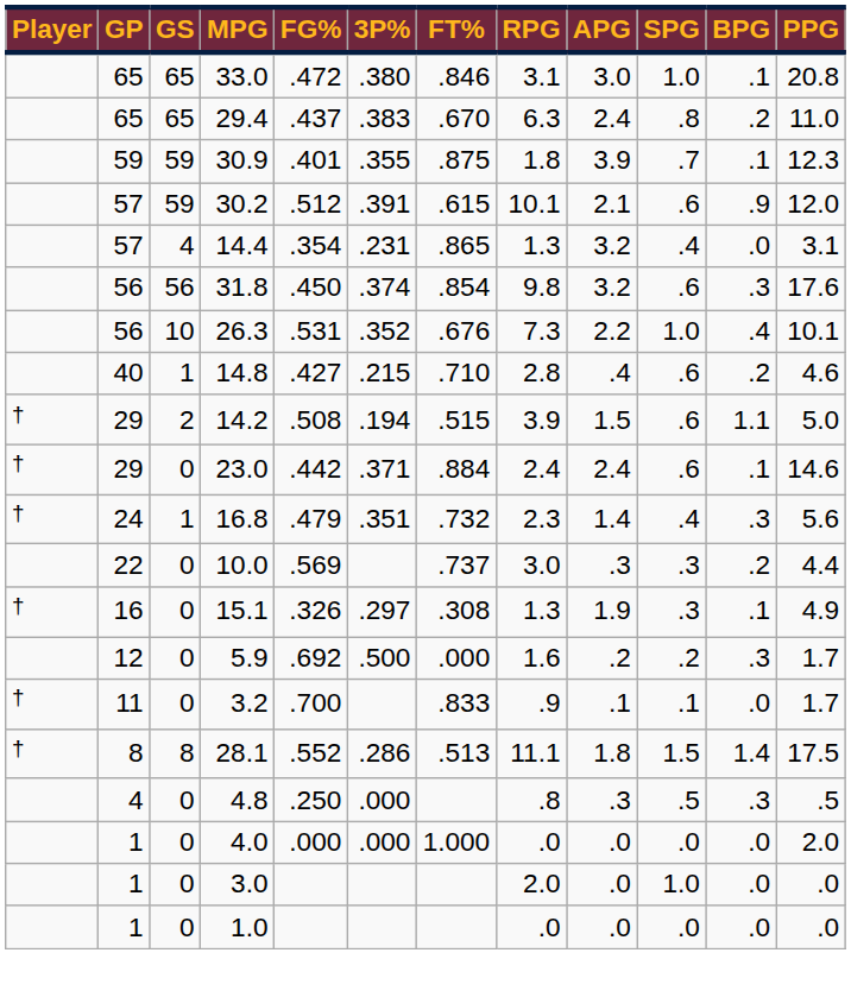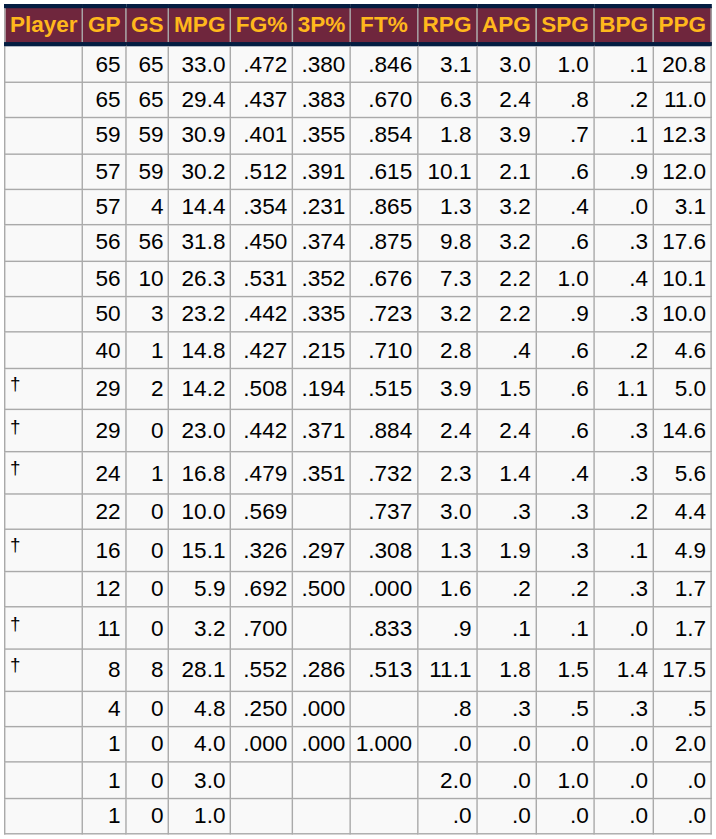30.9 | FT%: .875 -> .854
31.8 | FT%: .854 -> .875
+ row: 50 | 3 | 23.2 | .442 | .335 | .723 | 3.2 | 2.2 | .9 | .3 | 10.0
23.0 | BPG: .1 -> .3
